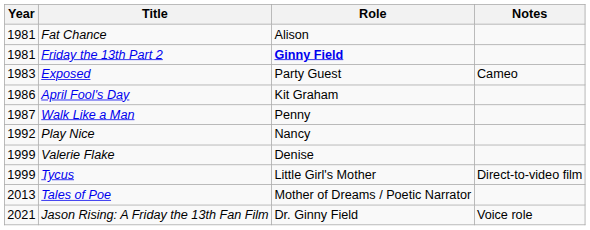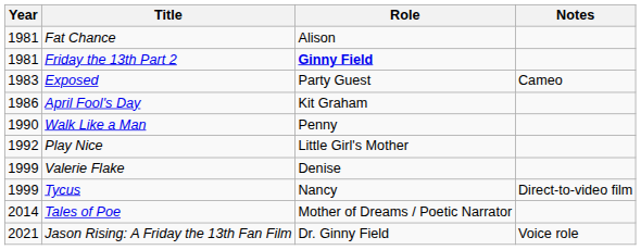Walk Like a Man | Year: 1987 -> 1990
Play Nice | Role: Nancy -> Little Girl's Mother
Tycus | Role: Little Girl's Mother -> Nancy
Tales of Poe | Year: 2013 -> 2014
